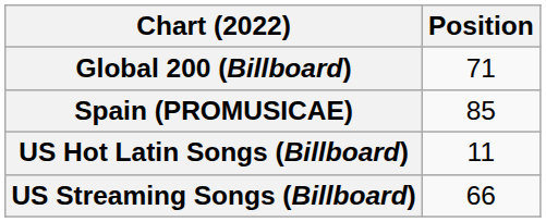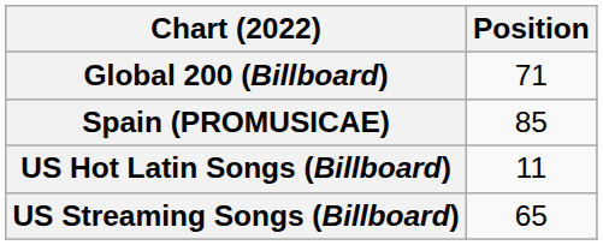US Streaming Songs (Billboard) | Position: 66 -> 65
